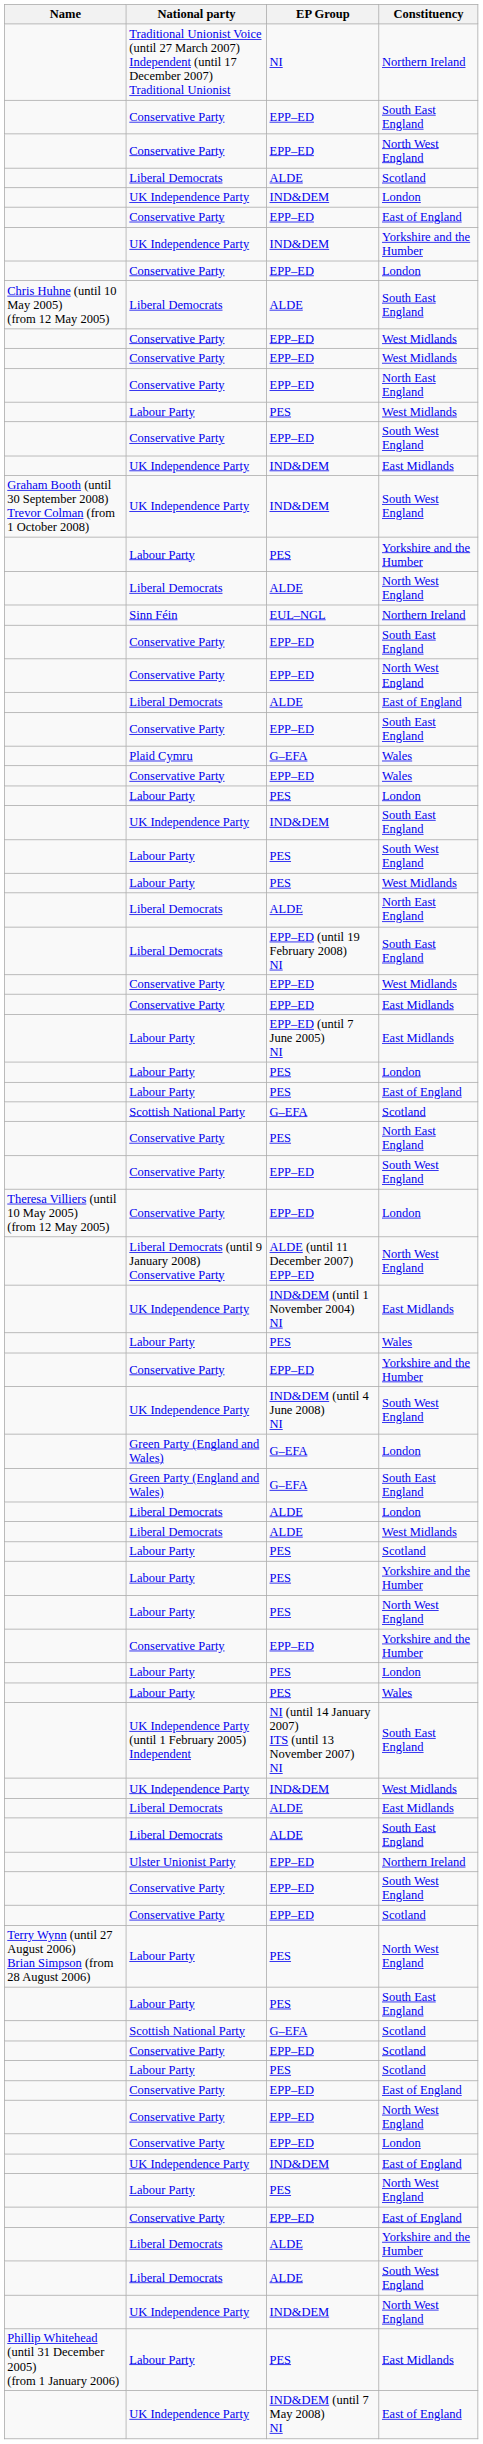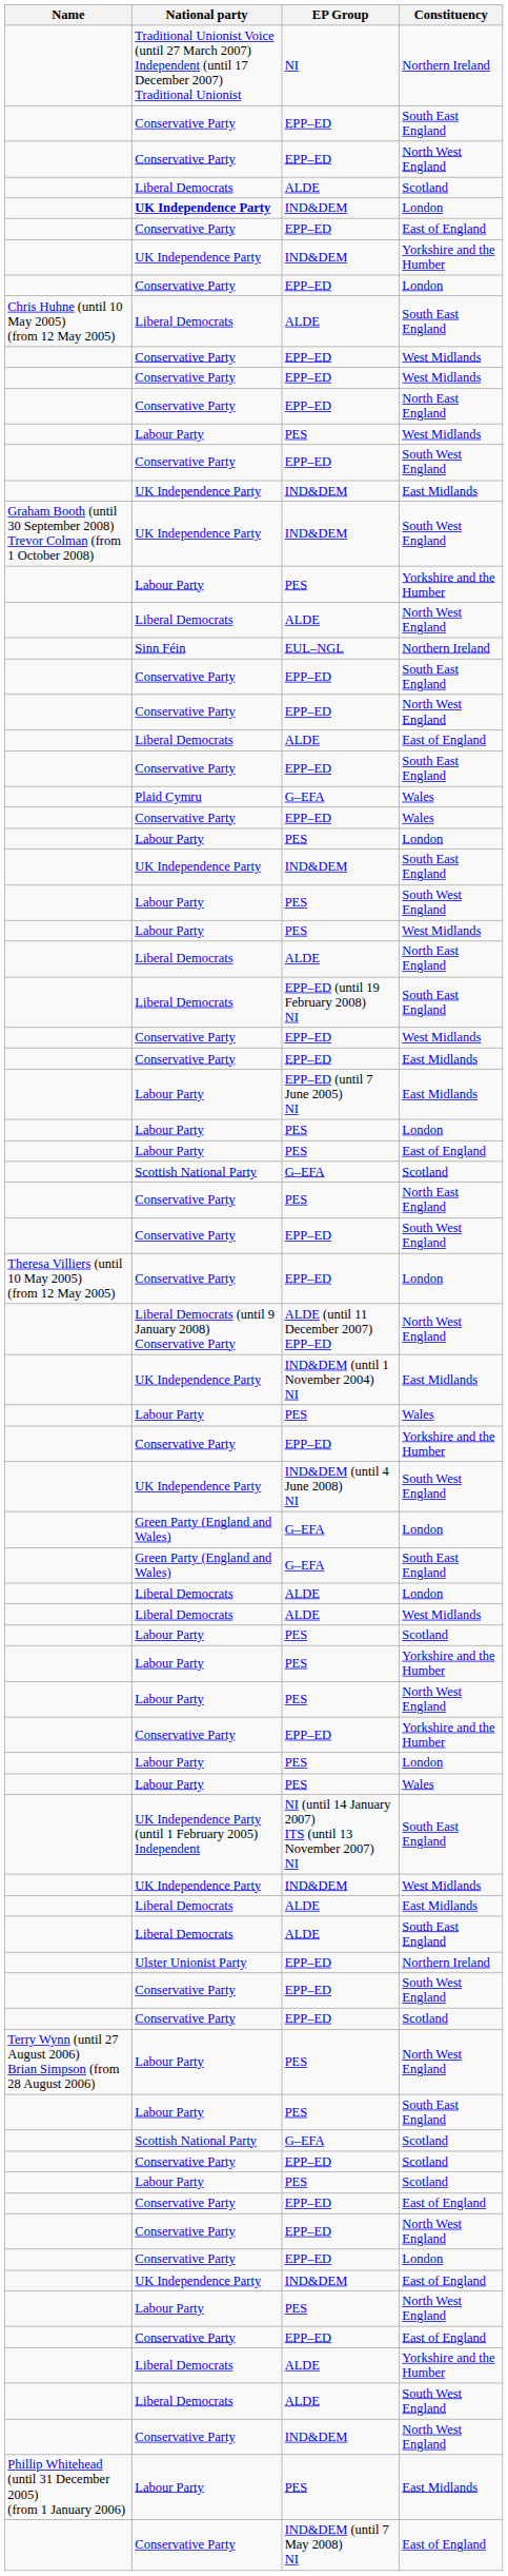IND&DEM / London | National party: normal -> bold
IND&DEM / North West England | National party: UK Independence Party -> Conservative Party
IND&DEM (until 7 May 2008) NI | National party: UK Independence Party -> Conservative Party
